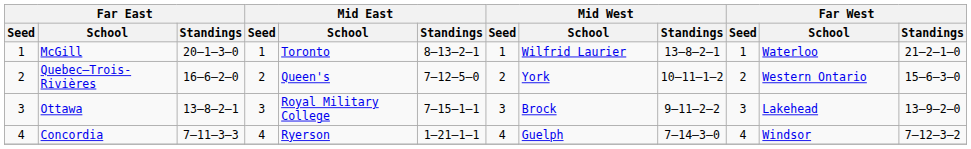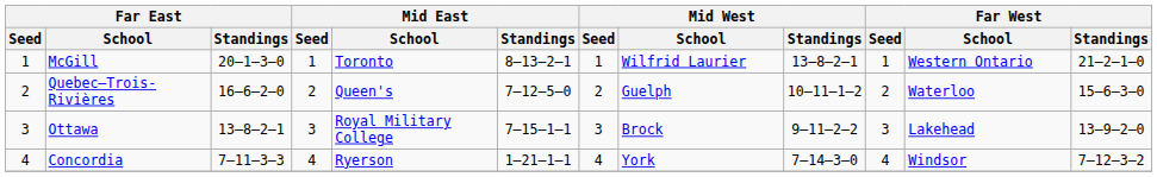McGill | Far West / School: Waterloo -> Western Ontario
Quebec–Trois-Rivières | Mid West / School: York -> Guelph
Quebec–Trois-Rivières | Far West / School: Western Ontario -> Waterloo
Concordia | Mid West / School: Guelph -> York
